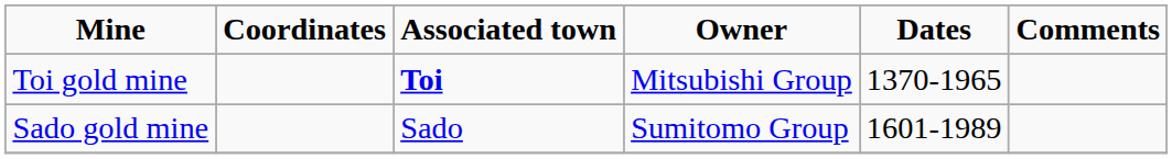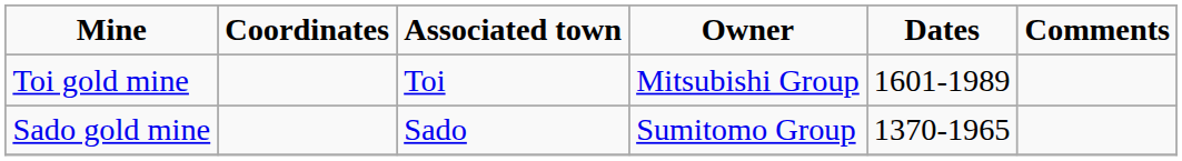Toi gold mine | Associated town: bold -> normal
Toi gold mine | Dates: 1370-1965 -> 1601-1989
Sado gold mine | Dates: 1601-1989 -> 1370-1965
